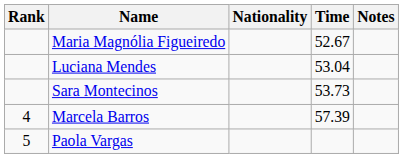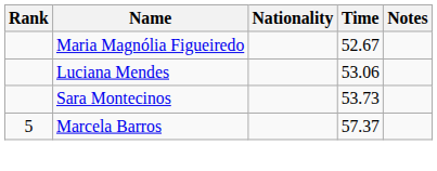Luciana Mendes | Time: 53.04 -> 53.06
Marcela Barros | Rank: 4 -> 5
Marcela Barros | Time: 57.39 -> 57.37
- row: 5 | Paola Vargas
